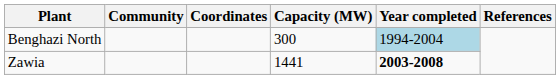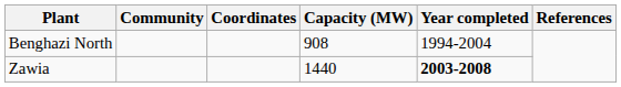Benghazi North | Capacity (MW): 300 -> 908
Benghazi North | Year completed: lightblue background -> no background
Zawia | Capacity (MW): 1441 -> 1440
